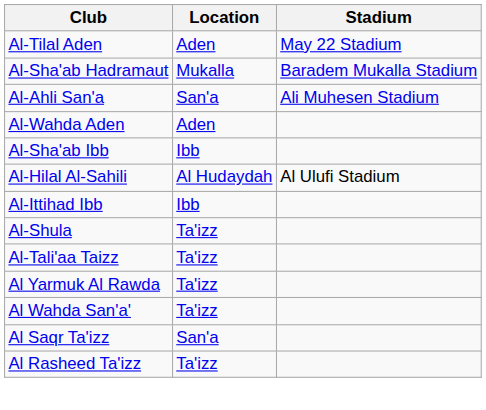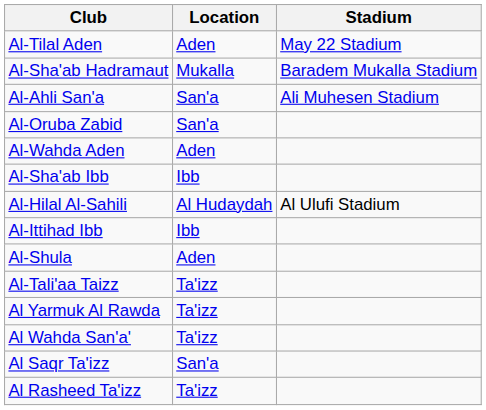+ row: Al-Oruba Zabid | San'a
Al-Shula | Location: Ta'izz -> Aden
